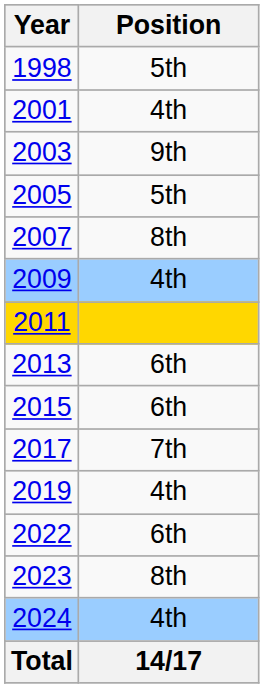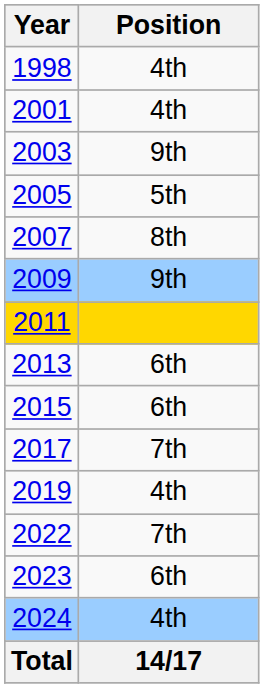1998 | Position: 5th -> 4th
2009 | Position: 4th -> 9th
2022 | Position: 6th -> 7th
2023 | Position: 8th -> 6th
